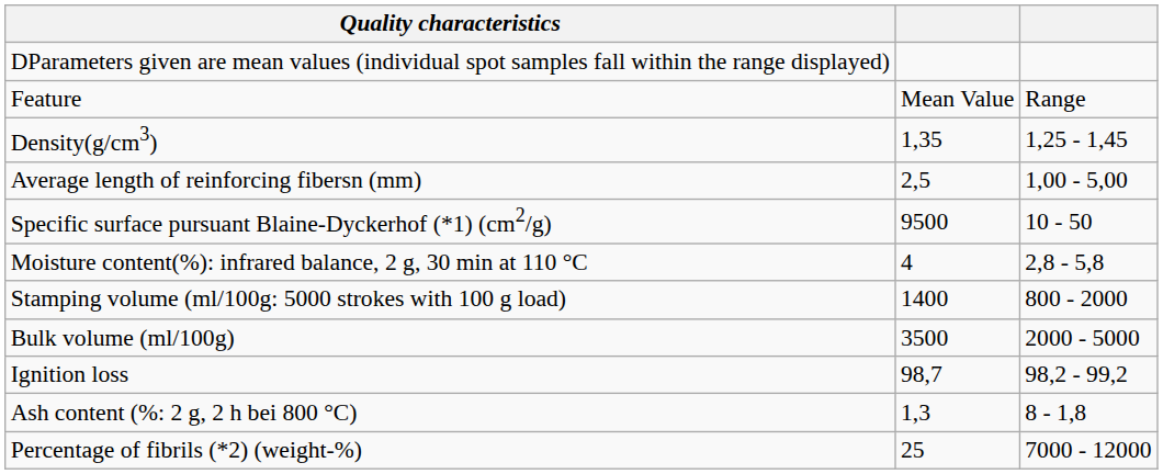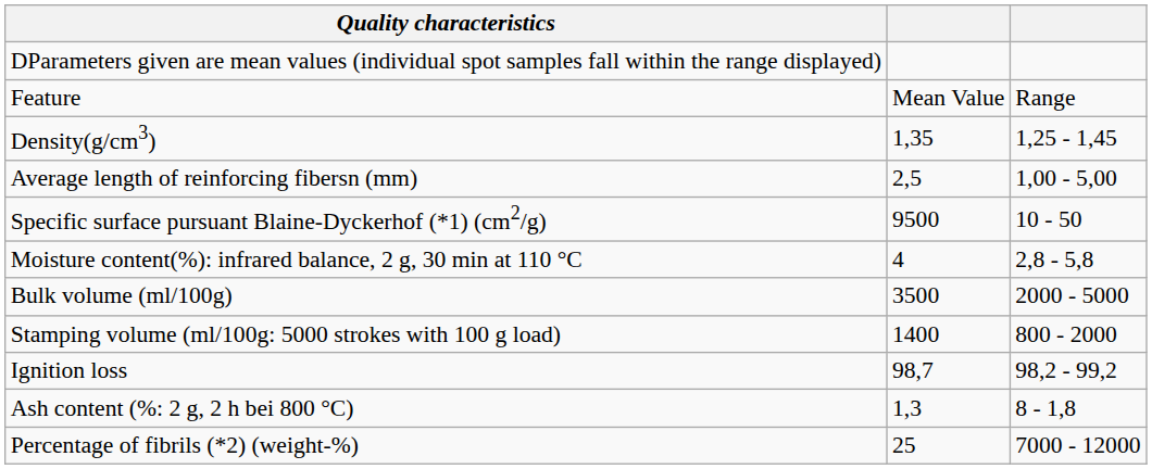rows swapped: Bulk volume (ml/100g) <-> Stamping volume (ml/100g: 5000 strokes with 100 g load)
